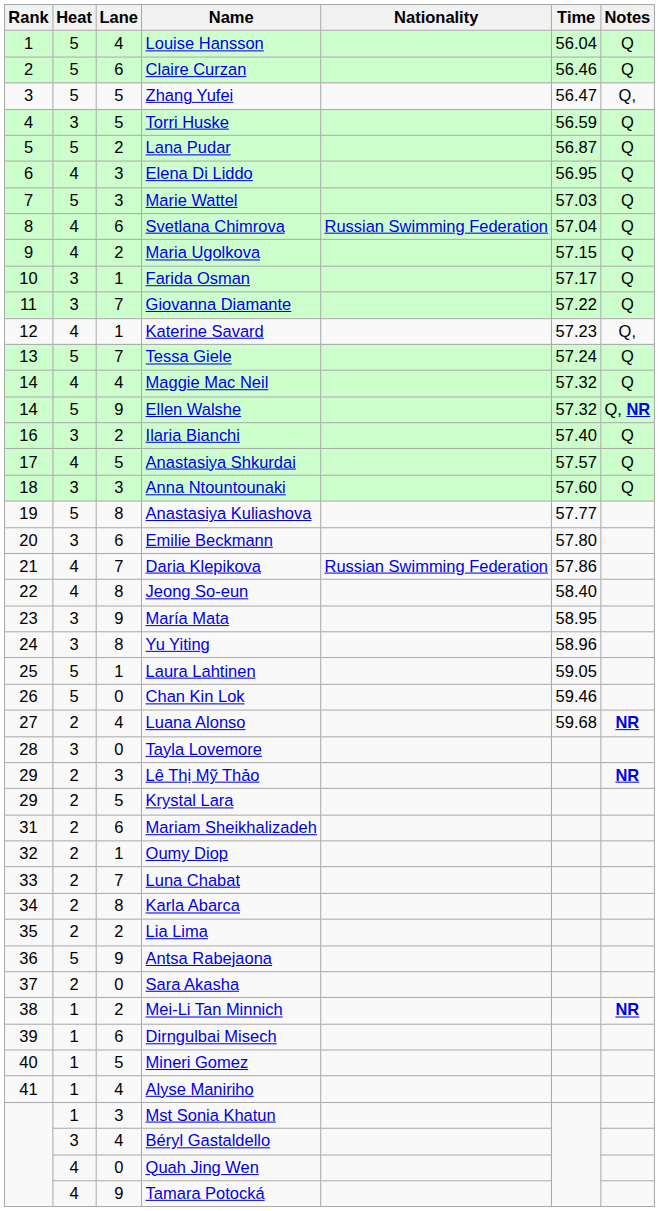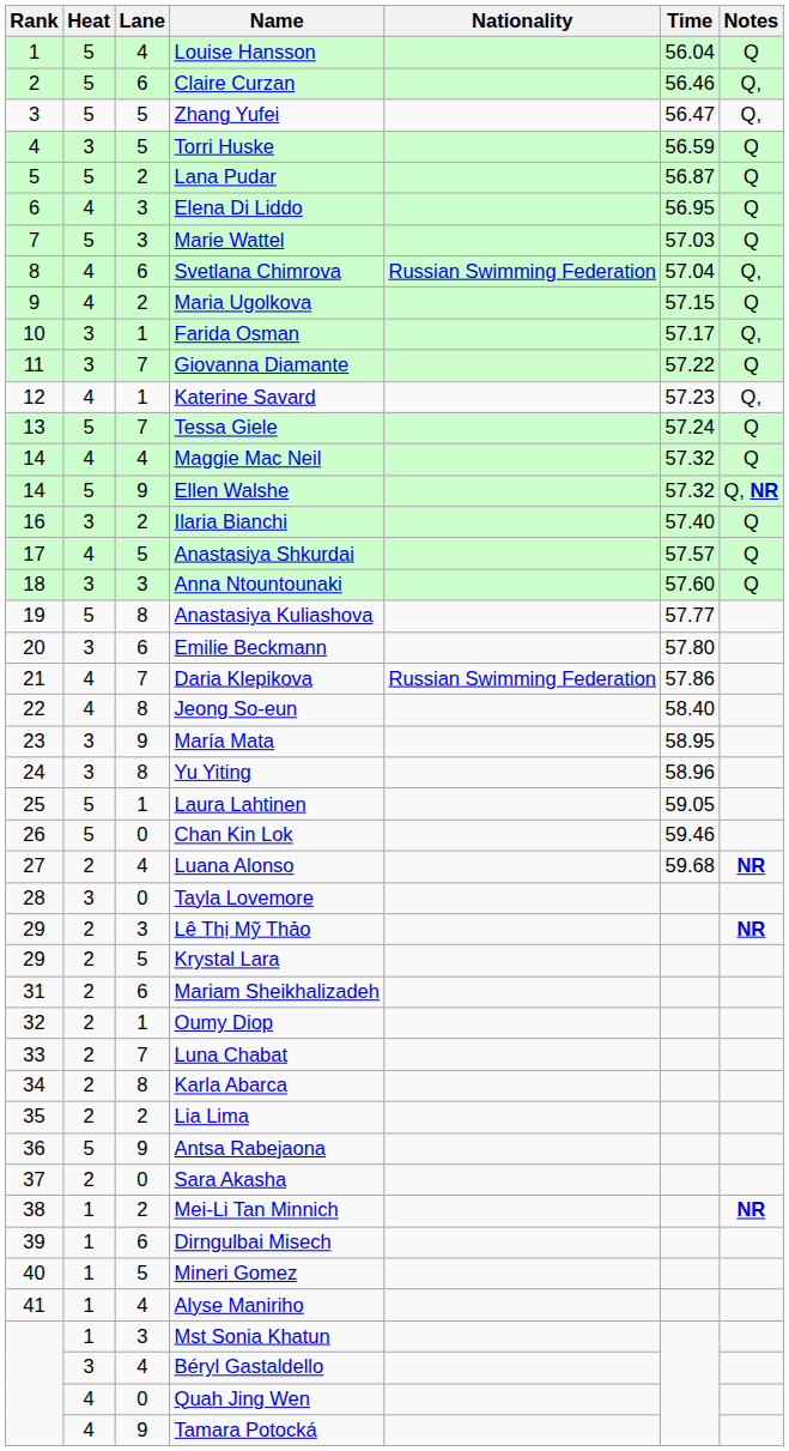Claire Curzan | Notes: Q -> Q,
Svetlana Chimrova | Notes: Q -> Q,
Farida Osman | Notes: Q -> Q,
